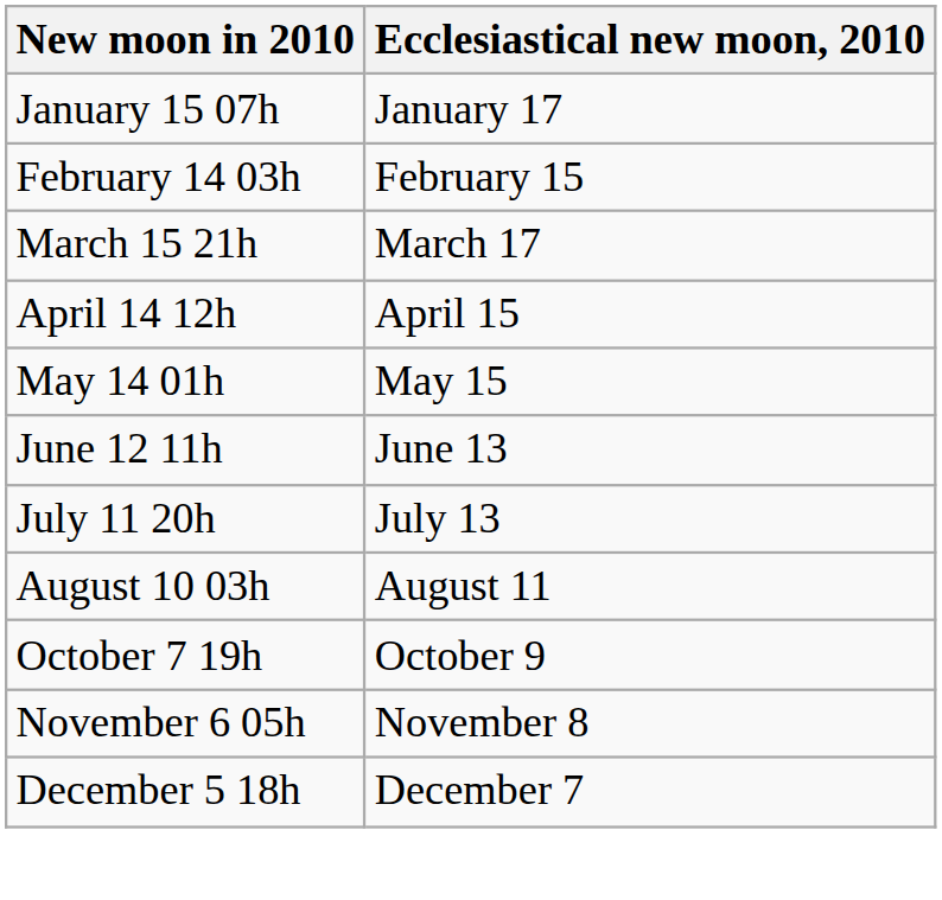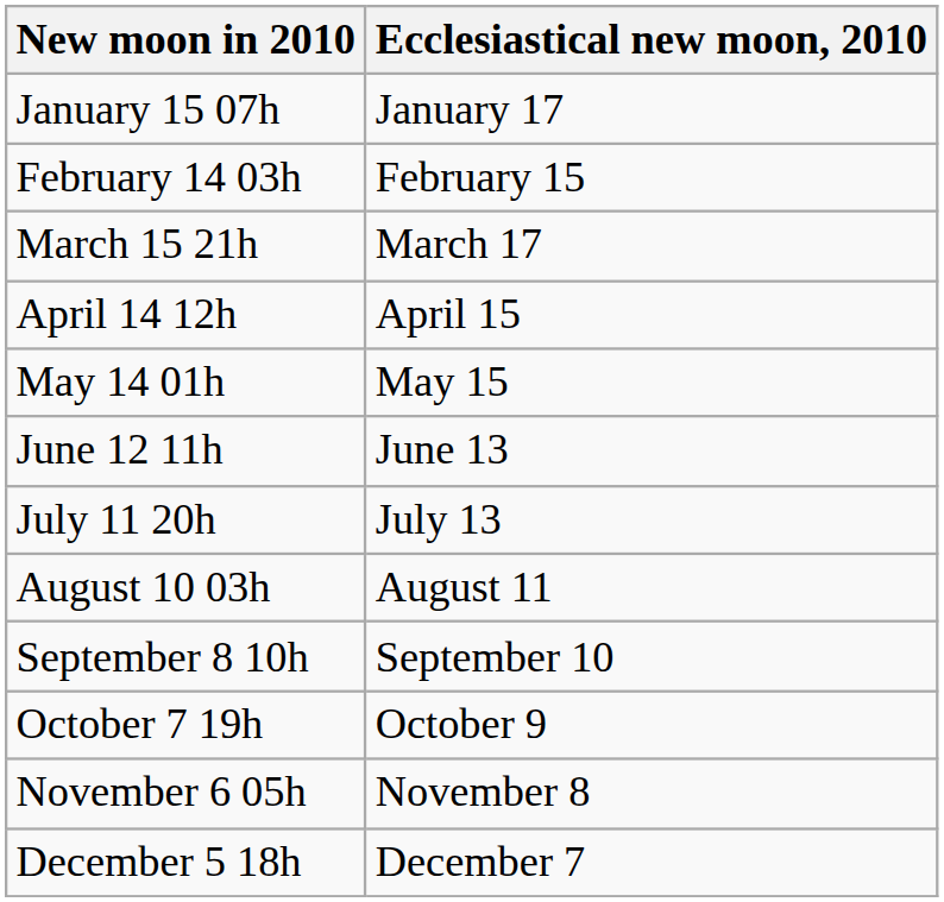+ row: September 8 10h | September 10
